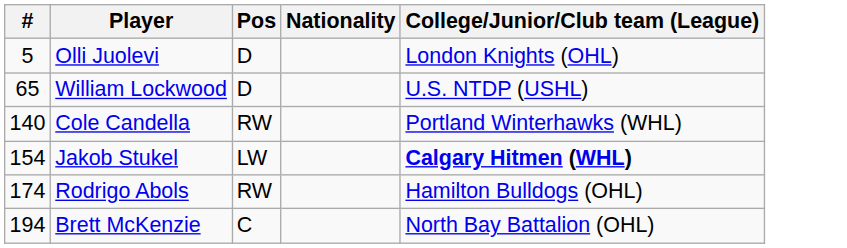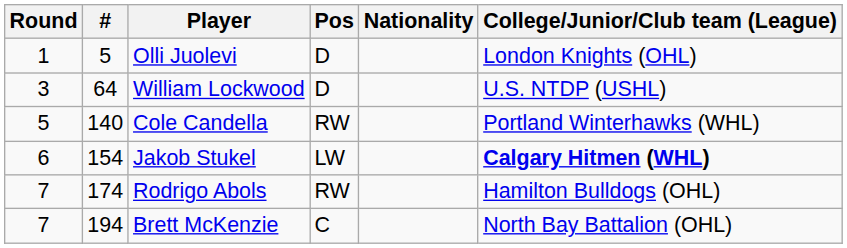+ column: Round | 1 | 3 | 5 | 6 | 7 | 7
William Lockwood | #: 65 -> 64
